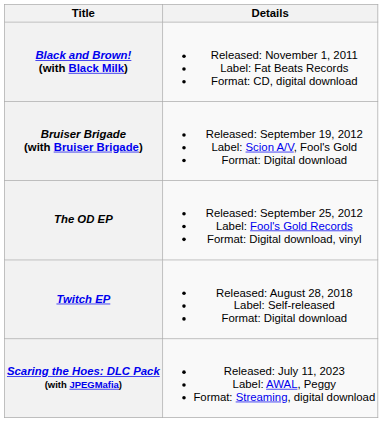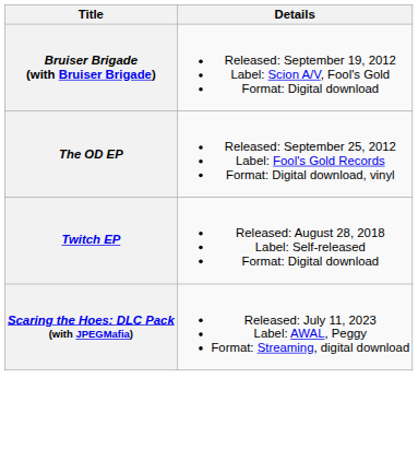- row: Black and Brown! (with Black Milk) | Released: November 1, 2011 Label: Fat Beats Records Format: CD, digital download
